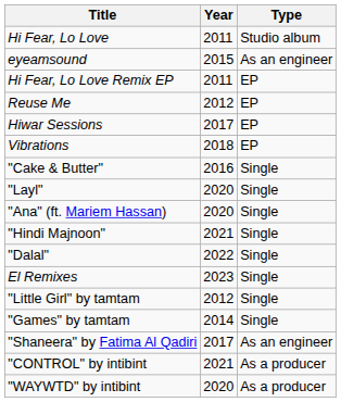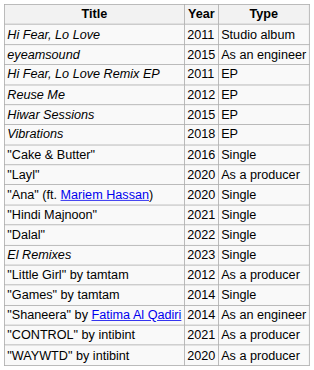Hiwar Sessions | Year: 2017 -> 2015
"Layl" | Type: Single -> As a producer
"Little Girl" by tamtam | Type: Single -> As a producer
"Shaneera" by Fatima Al Qadiri | Year: 2017 -> 2014
